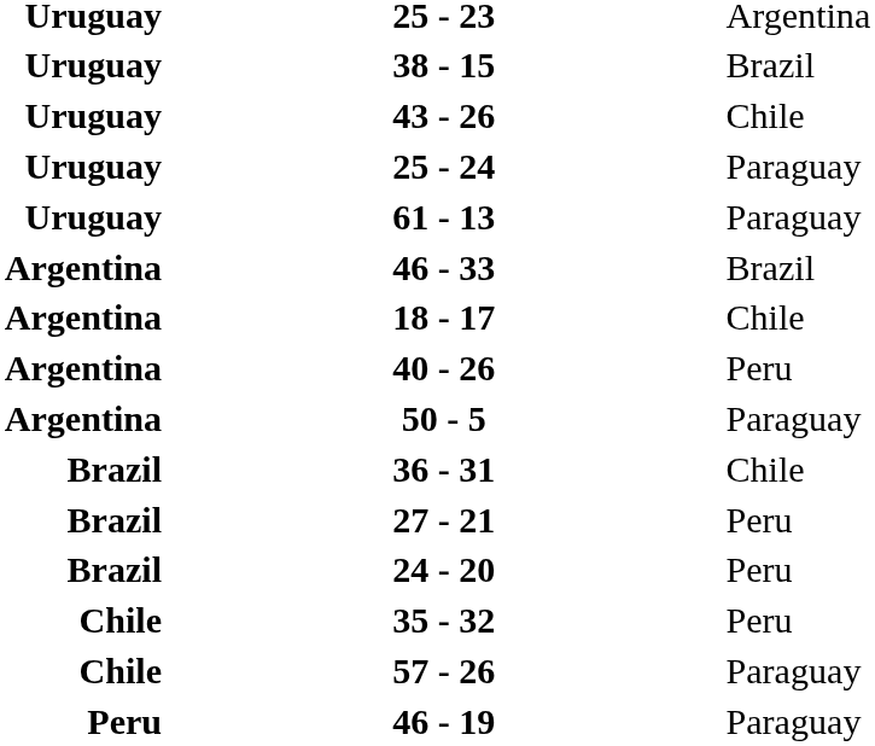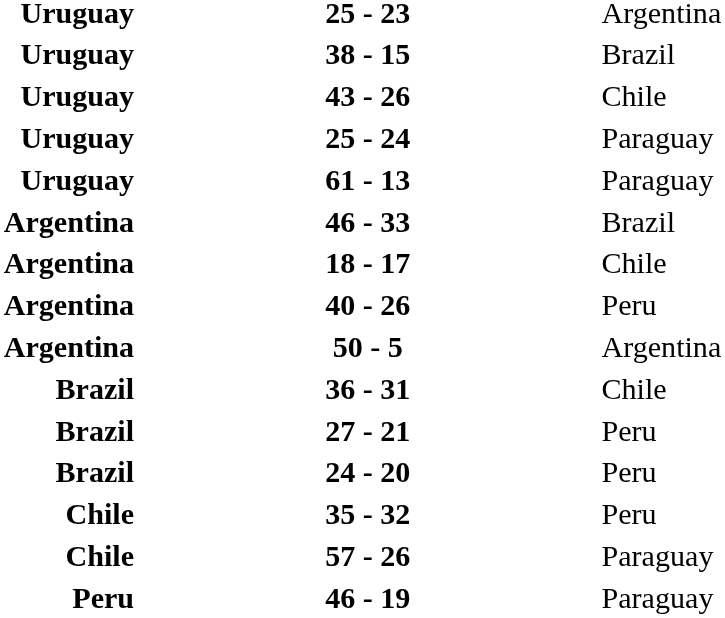50 - 5 | column 3: Paraguay -> Argentina
